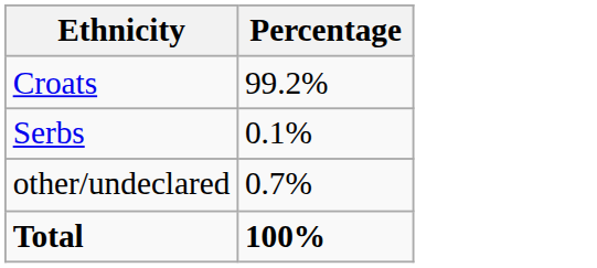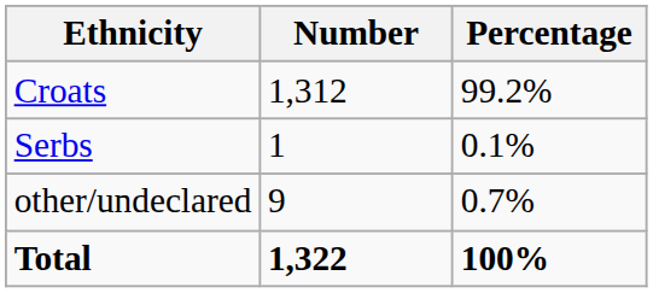+ column: Number | 1,312 | 1 | 9 | 1,322
